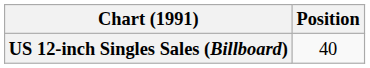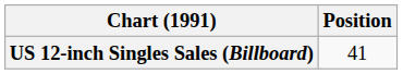US 12-inch Singles Sales (Billboard) | Position: 40 -> 41
